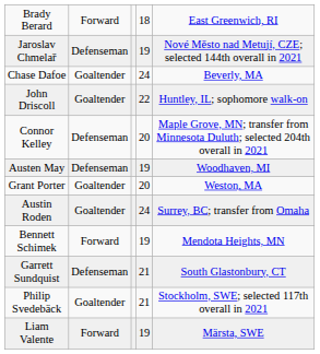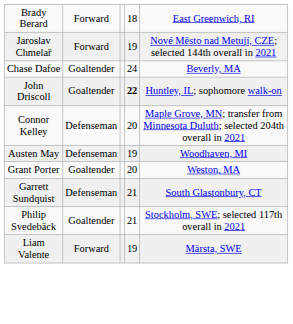Jaroslav Chmelař | column 2: Defenseman -> Forward
John Driscoll | column 4: normal -> bold
- row: Austin Roden | Goaltender | 24 | Surrey, BC; transfer from Omaha
- row: Bennett Schimek | Forward | 19 | Mendota Heights, MN
